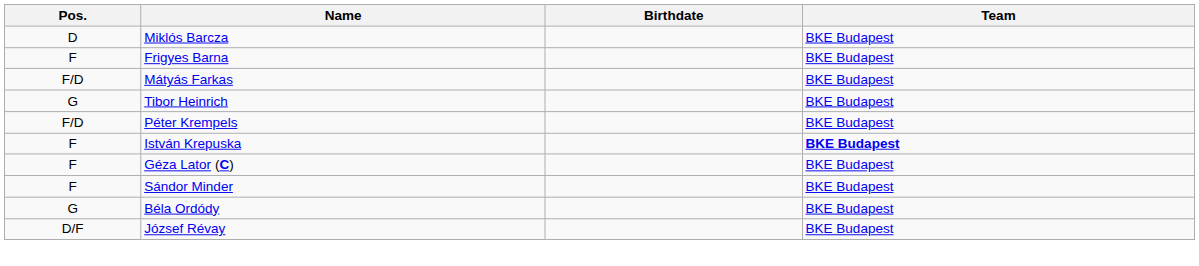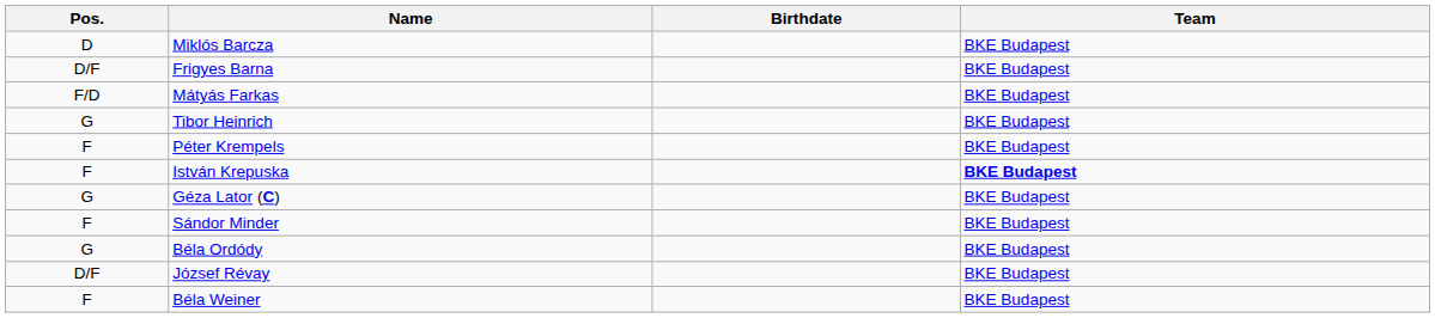Frigyes Barna | Pos.: F -> D/F
Péter Krempels | Pos.: F/D -> F
Géza Lator (C) | Pos.: F -> G
+ row: F | Béla Weiner | BKE Budapest
